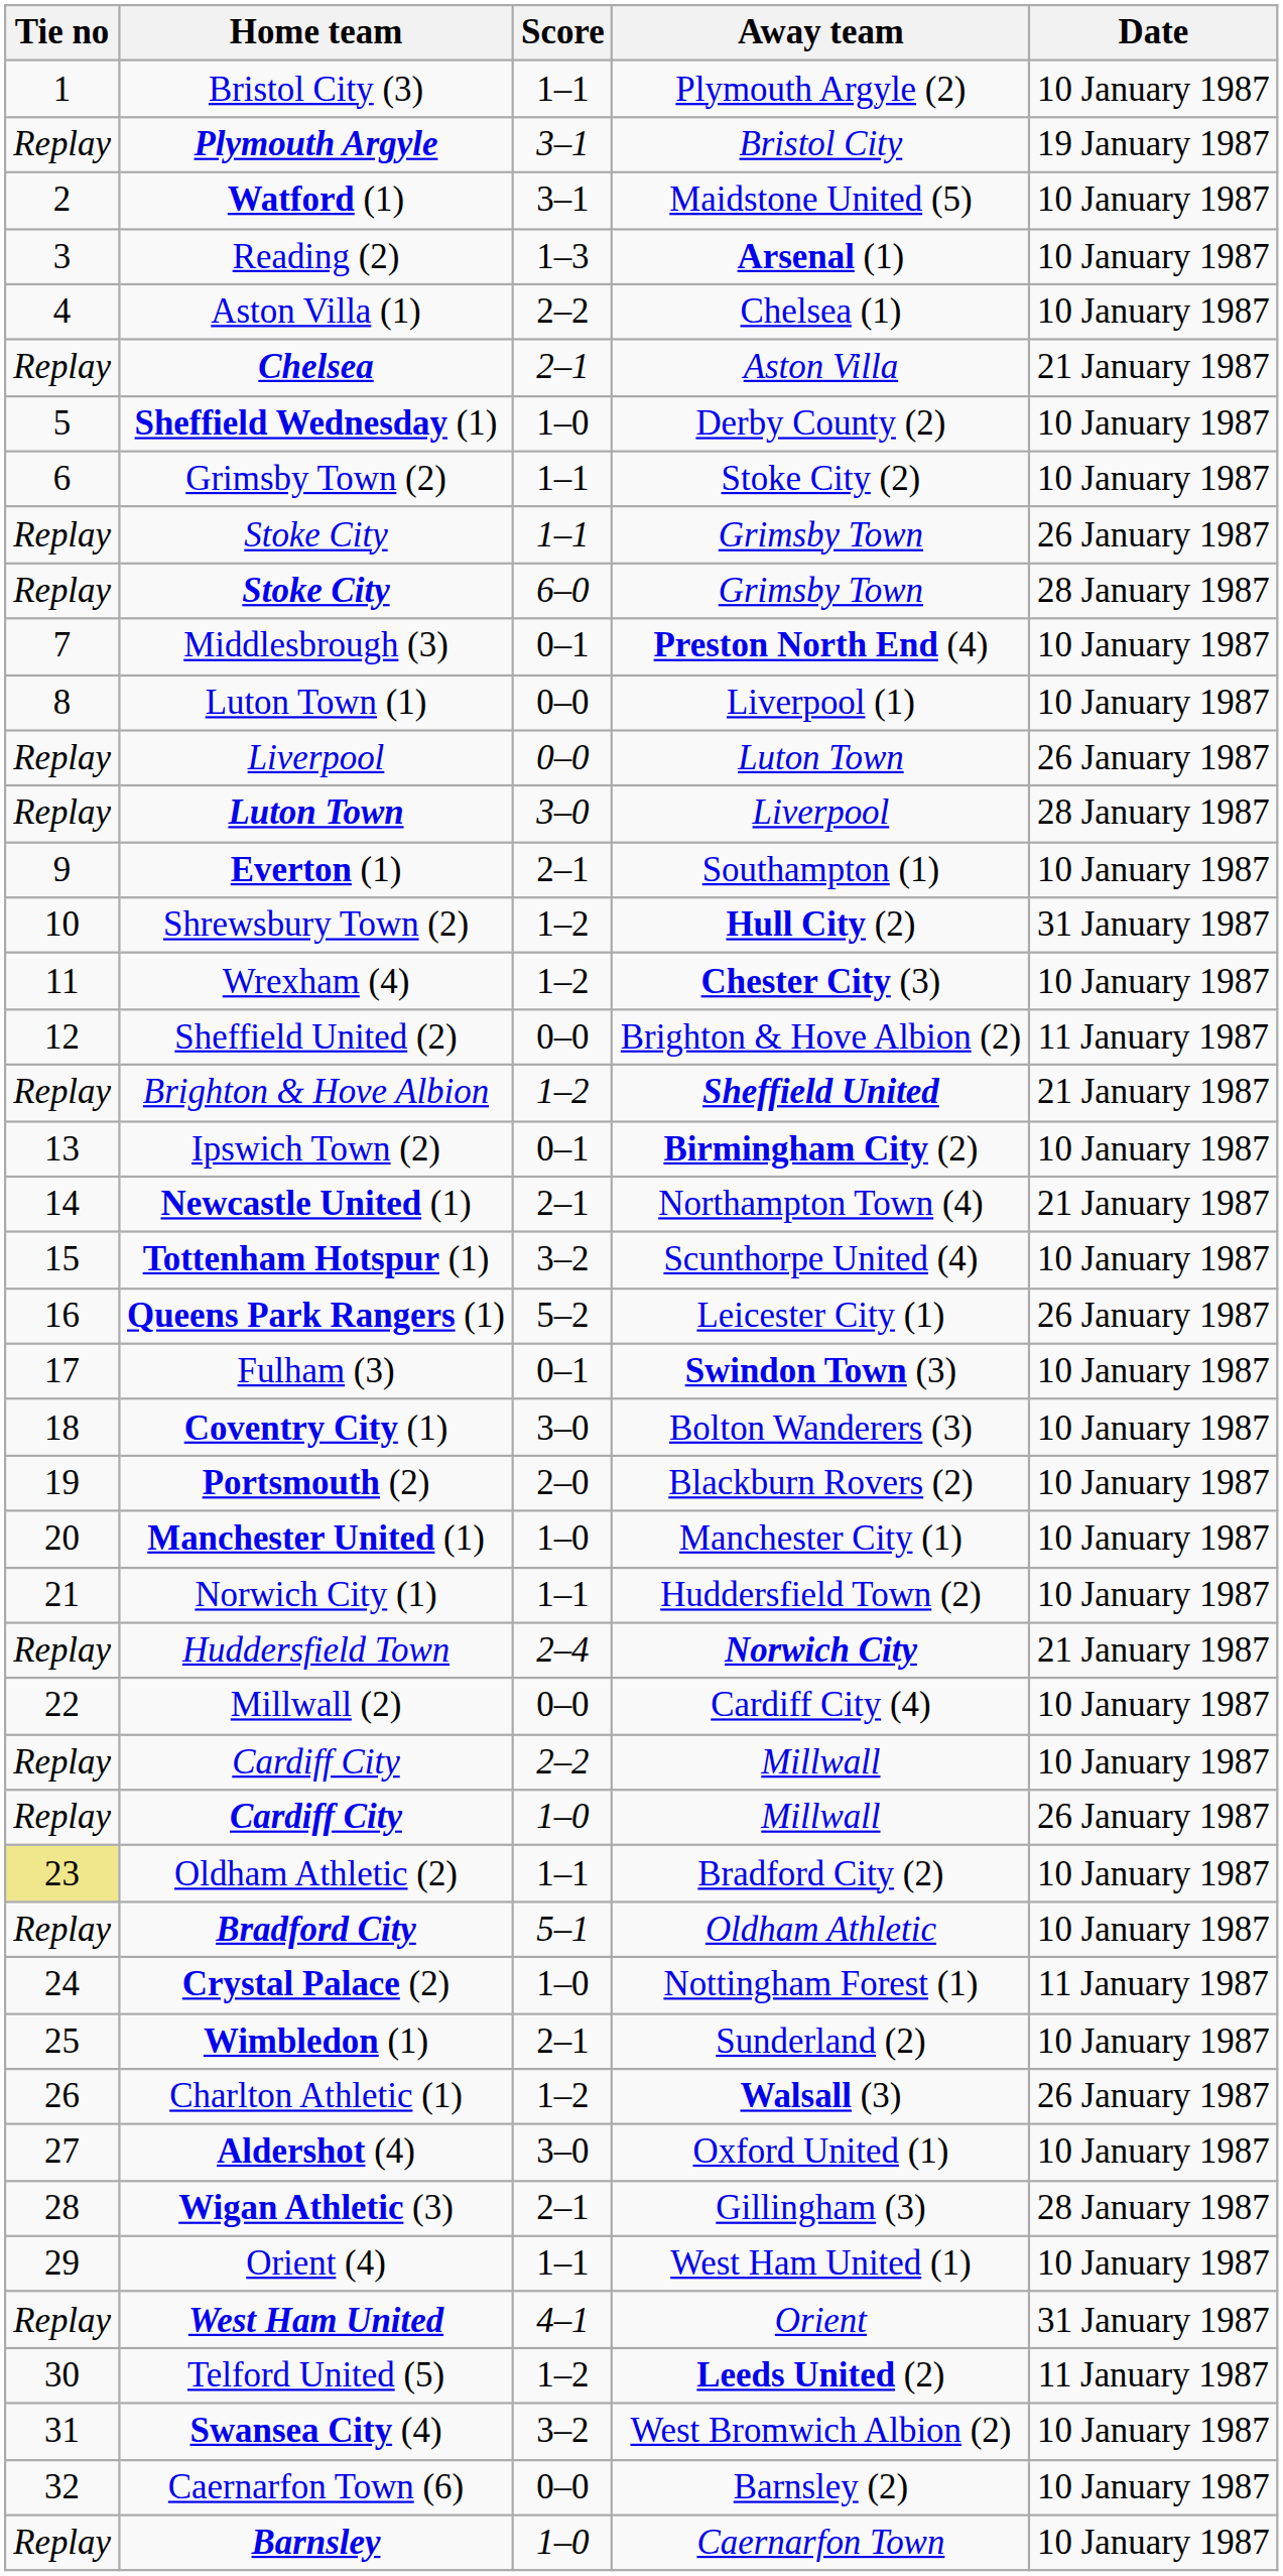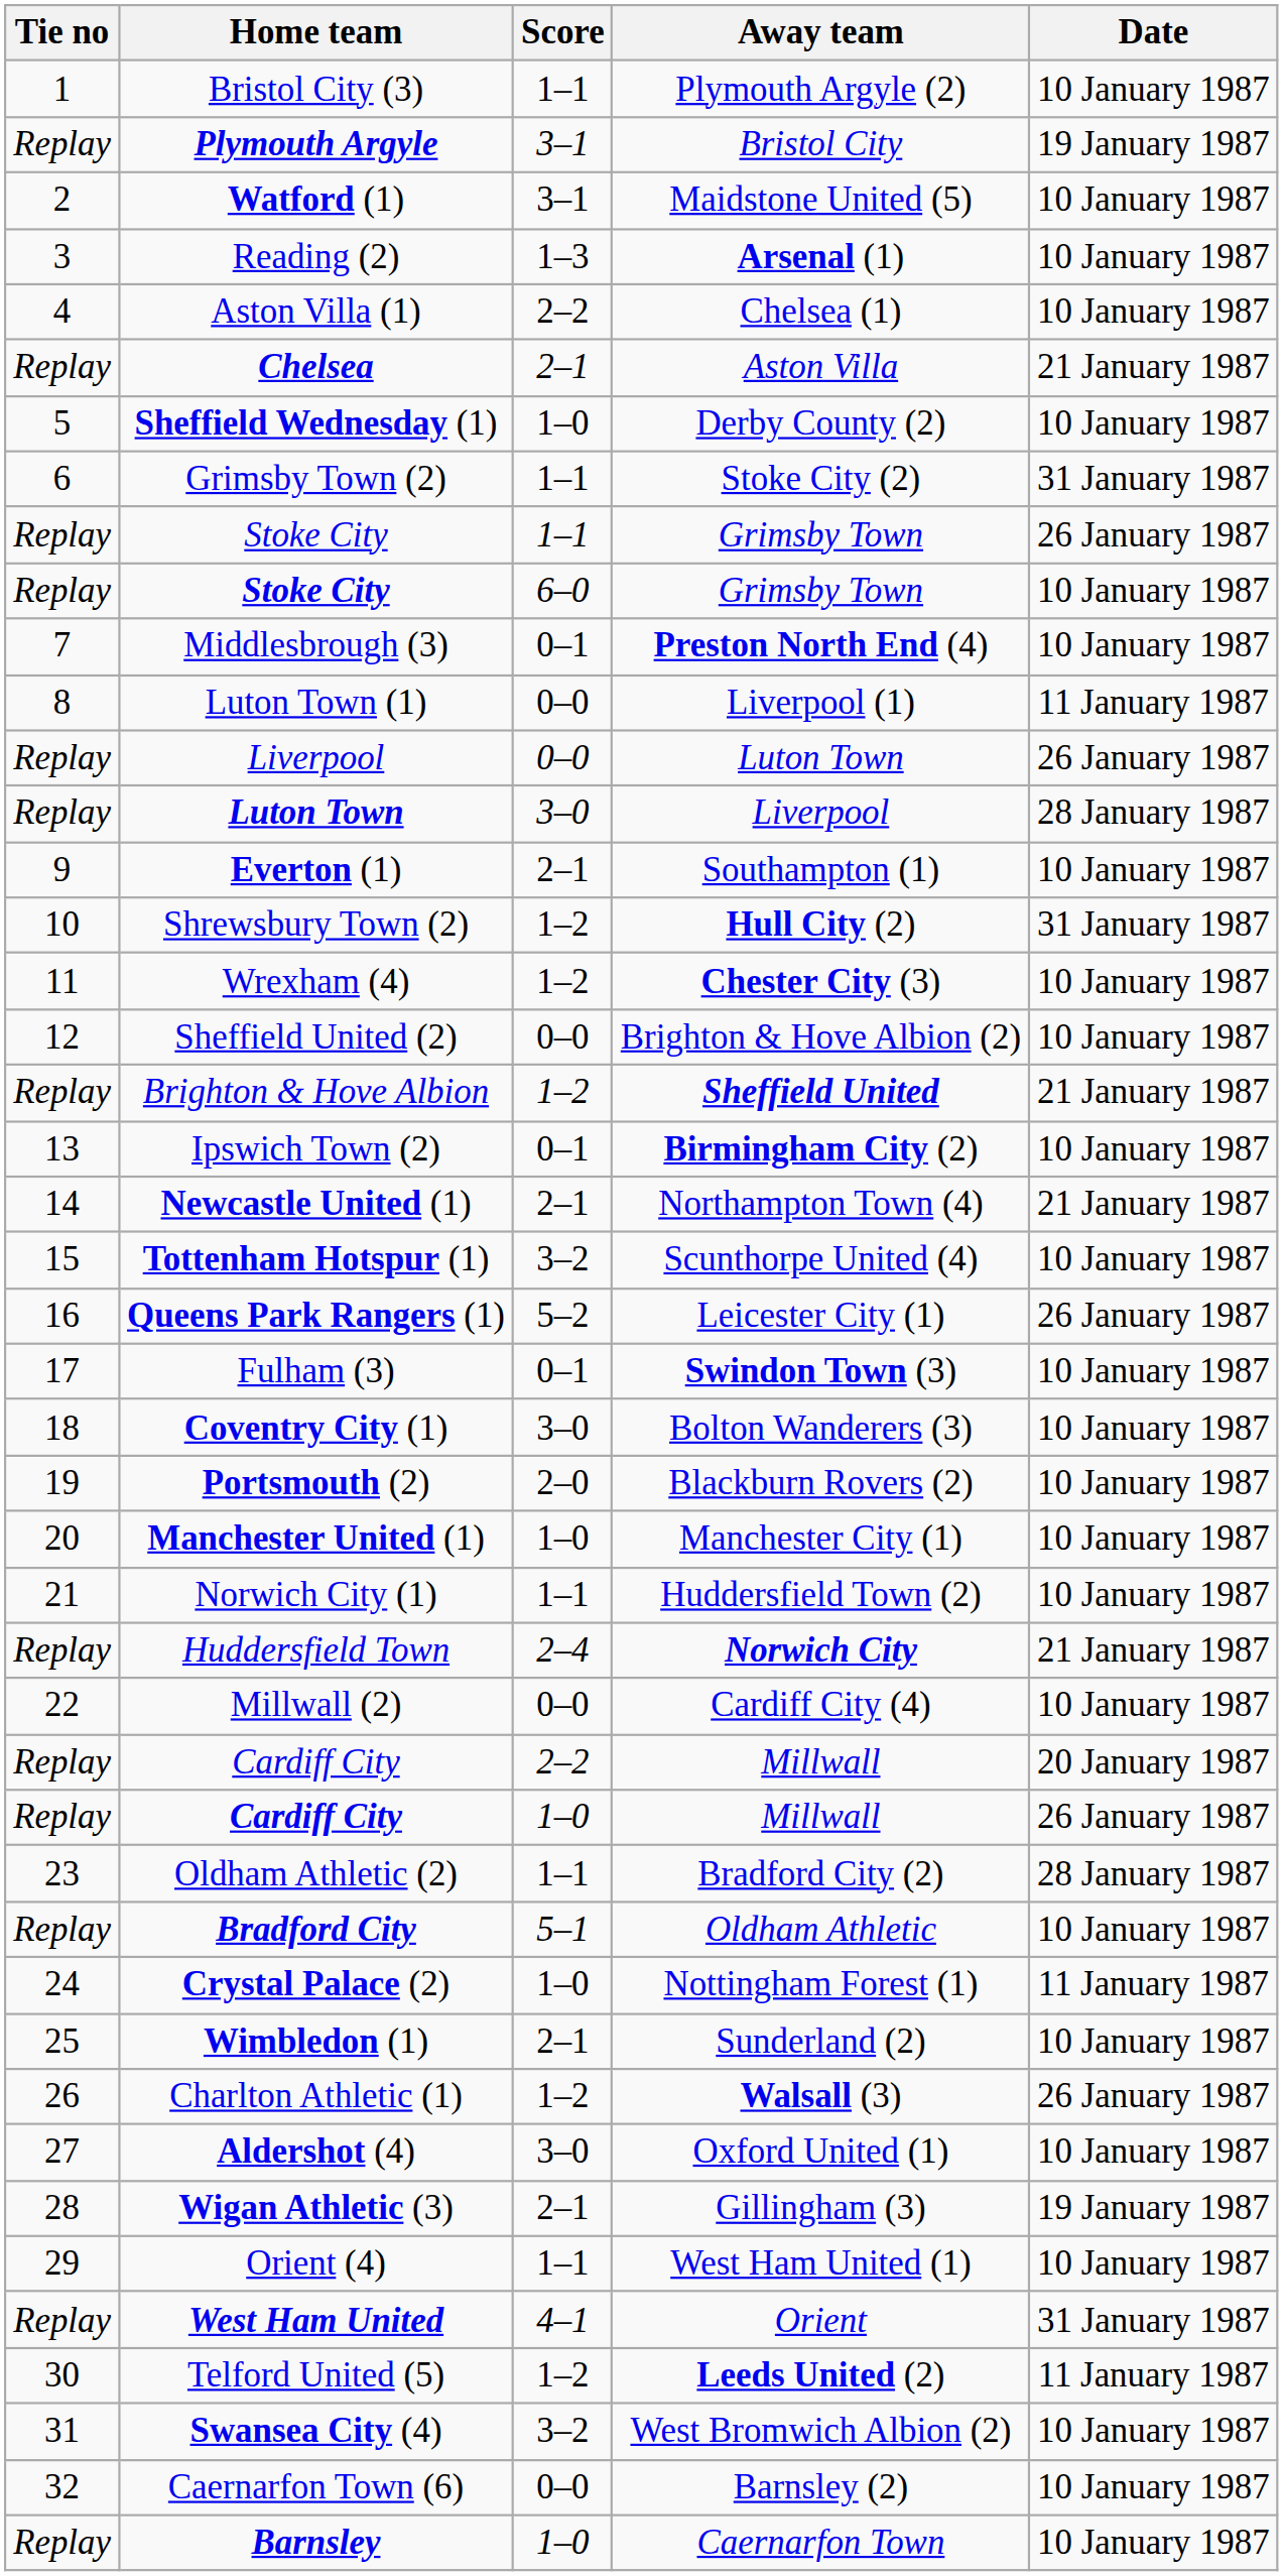Grimsby Town (2) | Date: 10 January 1987 -> 31 January 1987
Stoke City / 6–0 | Date: 28 January 1987 -> 10 January 1987
Luton Town (1) | Date: 10 January 1987 -> 11 January 1987
Sheffield United (2) | Date: 11 January 1987 -> 10 January 1987
Cardiff City / 2–2 | Date: 10 January 1987 -> 20 January 1987
Oldham Athletic (2) | Tie no: khaki background -> no background
Oldham Athletic (2) | Date: 10 January 1987 -> 28 January 1987
Wigan Athletic (3) | Date: 28 January 1987 -> 19 January 1987
